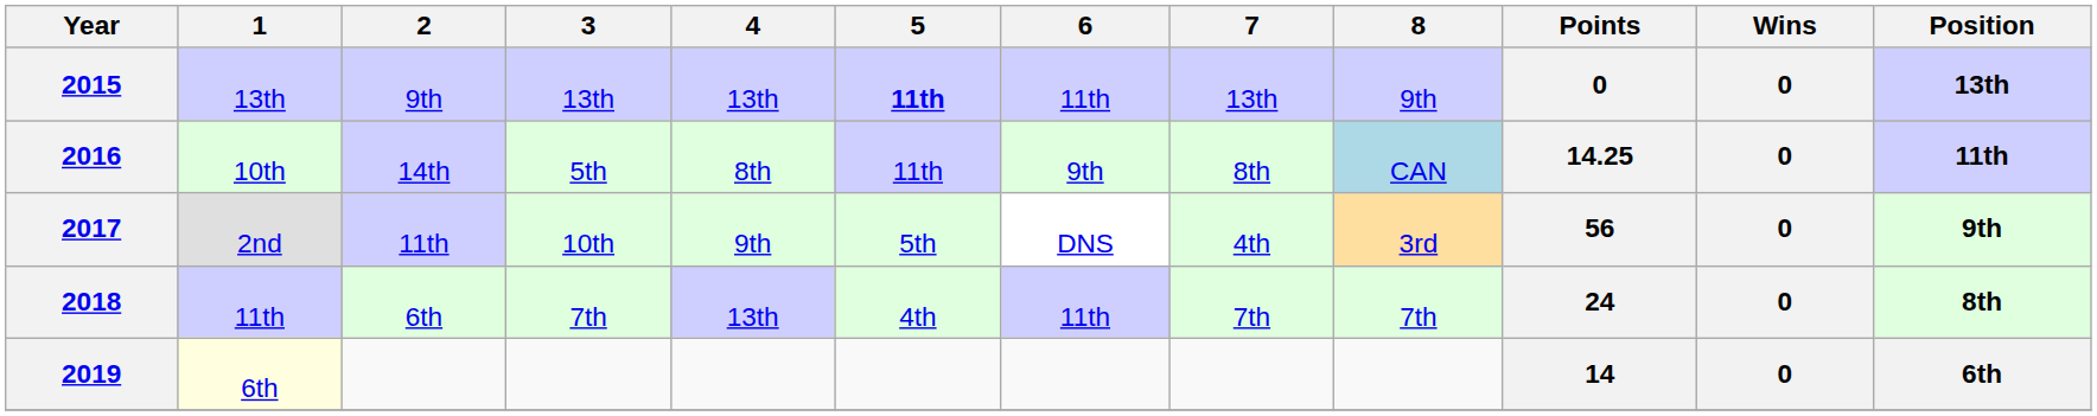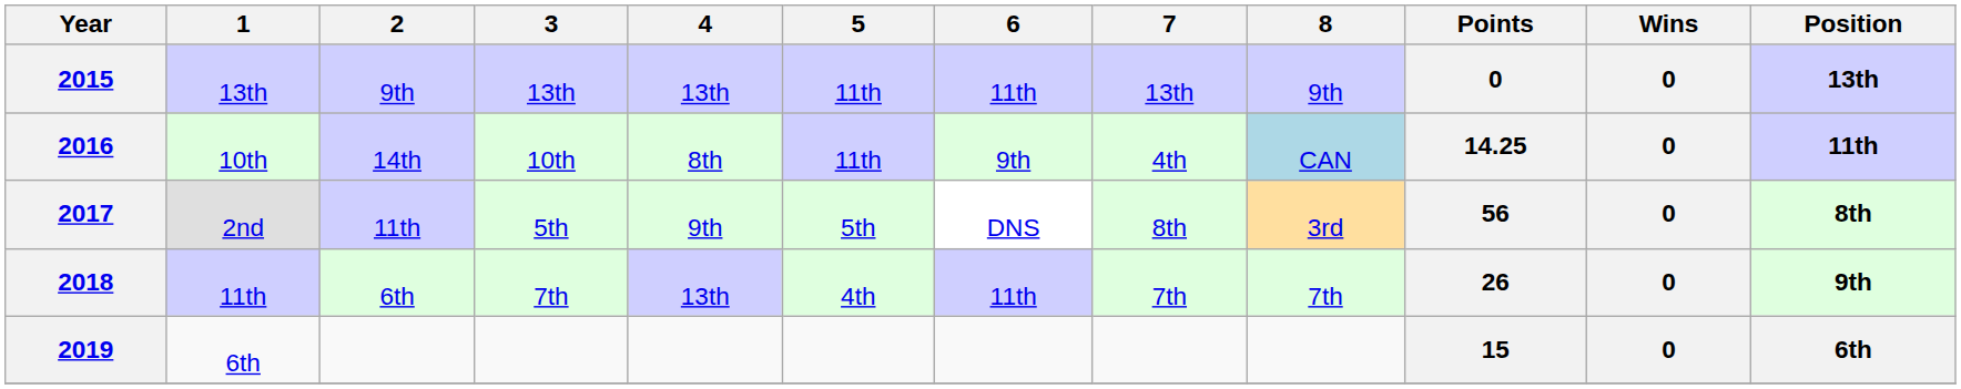2015 | 5: bold -> normal
2016 | 3: 5th -> 10th
2016 | 7: 8th -> 4th
2017 | 3: 10th -> 5th
2017 | 7: 4th -> 8th
2017 | Position: 9th -> 8th
2018 | Points: 24 -> 26
2018 | Position: 8th -> 9th
2019 | 1: lightyellow background -> no background
2019 | Points: 14 -> 15
